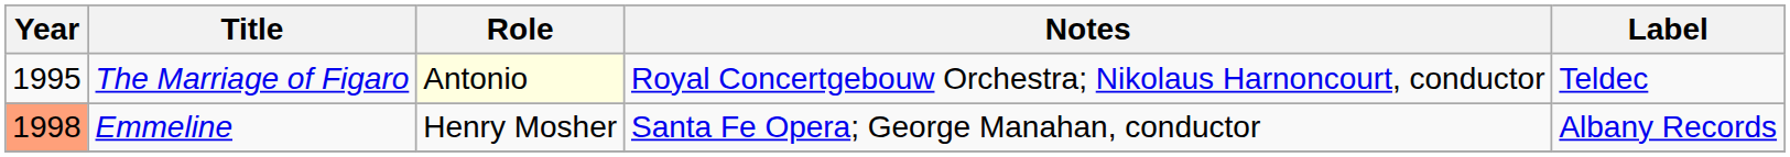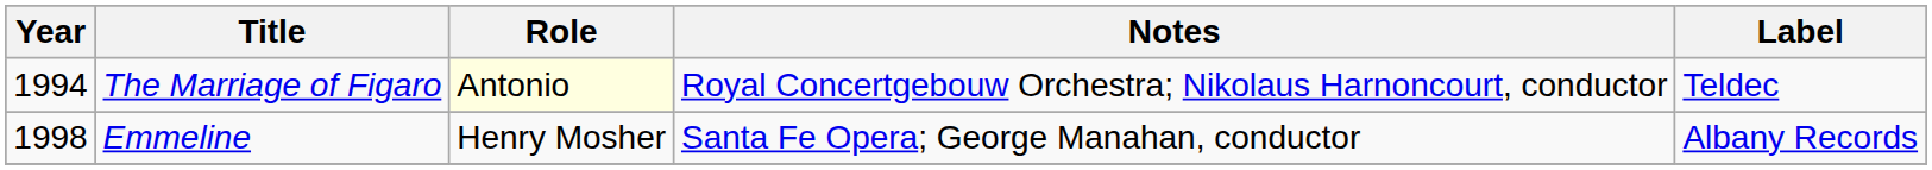The Marriage of Figaro | Year: 1995 -> 1994
Emmeline | Year: lightsalmon background -> no background
